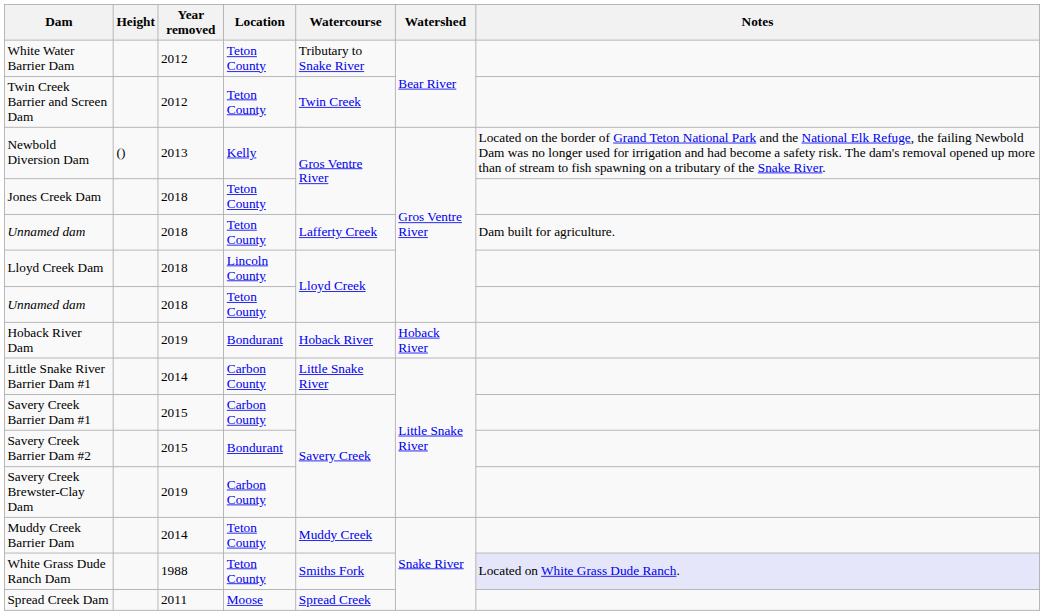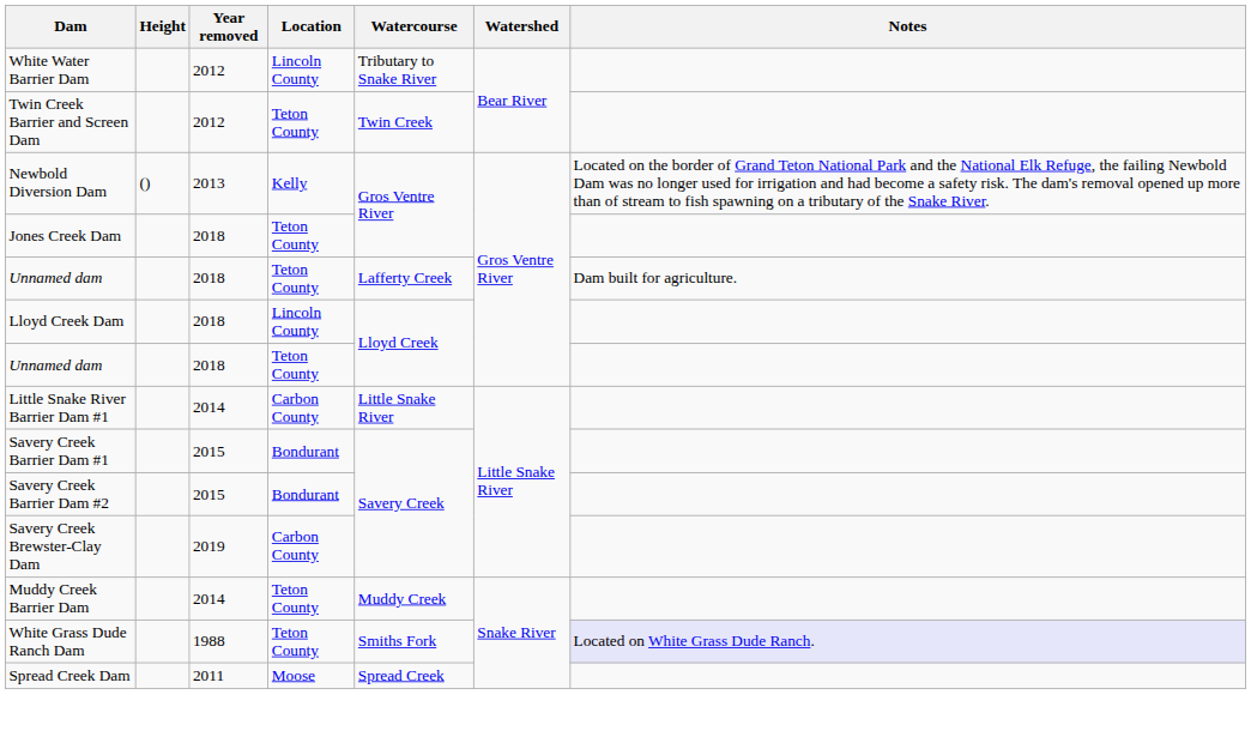White Water Barrier Dam | Location: Teton County -> Lincoln County
- row: Hoback River Dam | 2019 | Bondurant | Hoback River | Hoback River
Savery Creek Barrier Dam #1 | Location: Carbon County -> Bondurant
